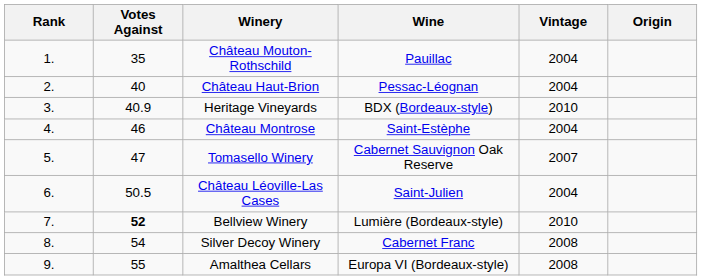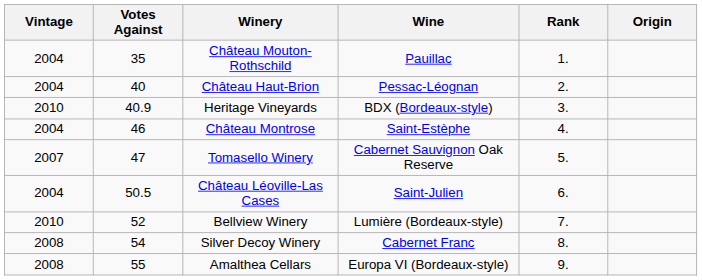columns swapped: Rank <-> Vintage
Bellview Winery | Votes Against: bold -> normal
